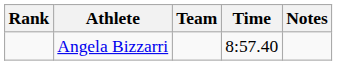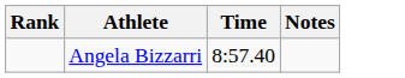- column: Team
